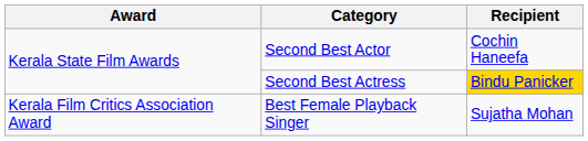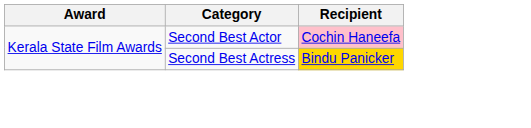Second Best Actor | Recipient: no background -> pink background
- row: Kerala Film Critics Association Award | Best Female Playback Singer | Sujatha Mohan
